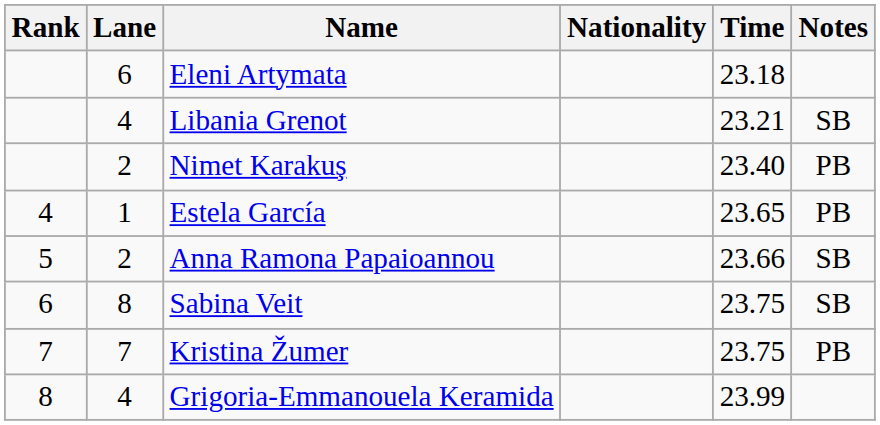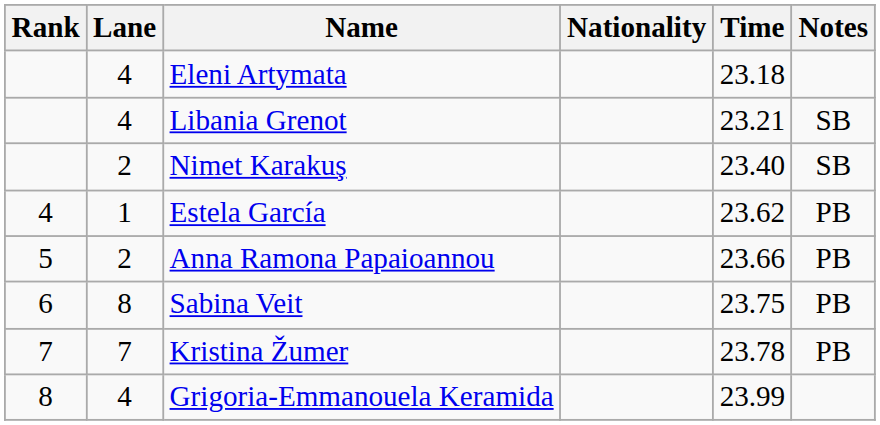Eleni Artymata | Lane: 6 -> 4
Nimet Karakuş | Notes: PB -> SB
Estela García | Time: 23.65 -> 23.62
Anna Ramona Papaioannou | Notes: SB -> PB
Sabina Veit | Notes: SB -> PB
Kristina Žumer | Time: 23.75 -> 23.78
